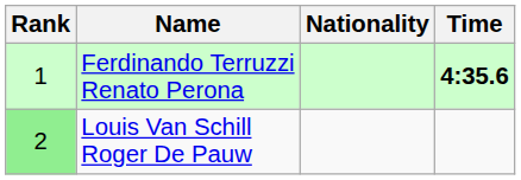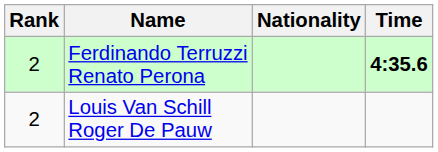Ferdinando Terruzzi Renato Perona | Rank: 1 -> 2
Louis Van Schill Roger De Pauw | Rank: lightgreen background -> no background
